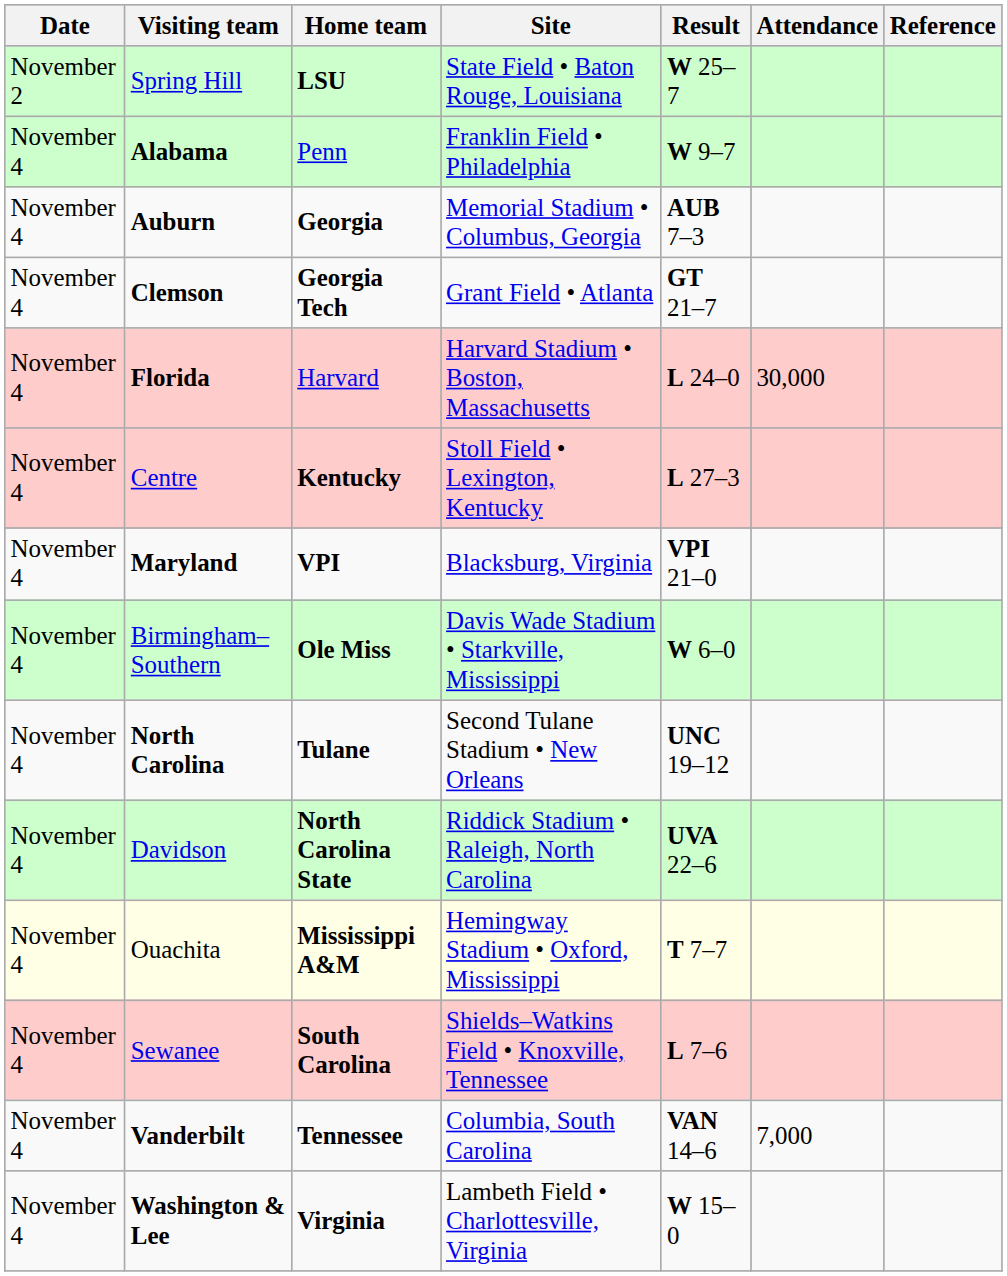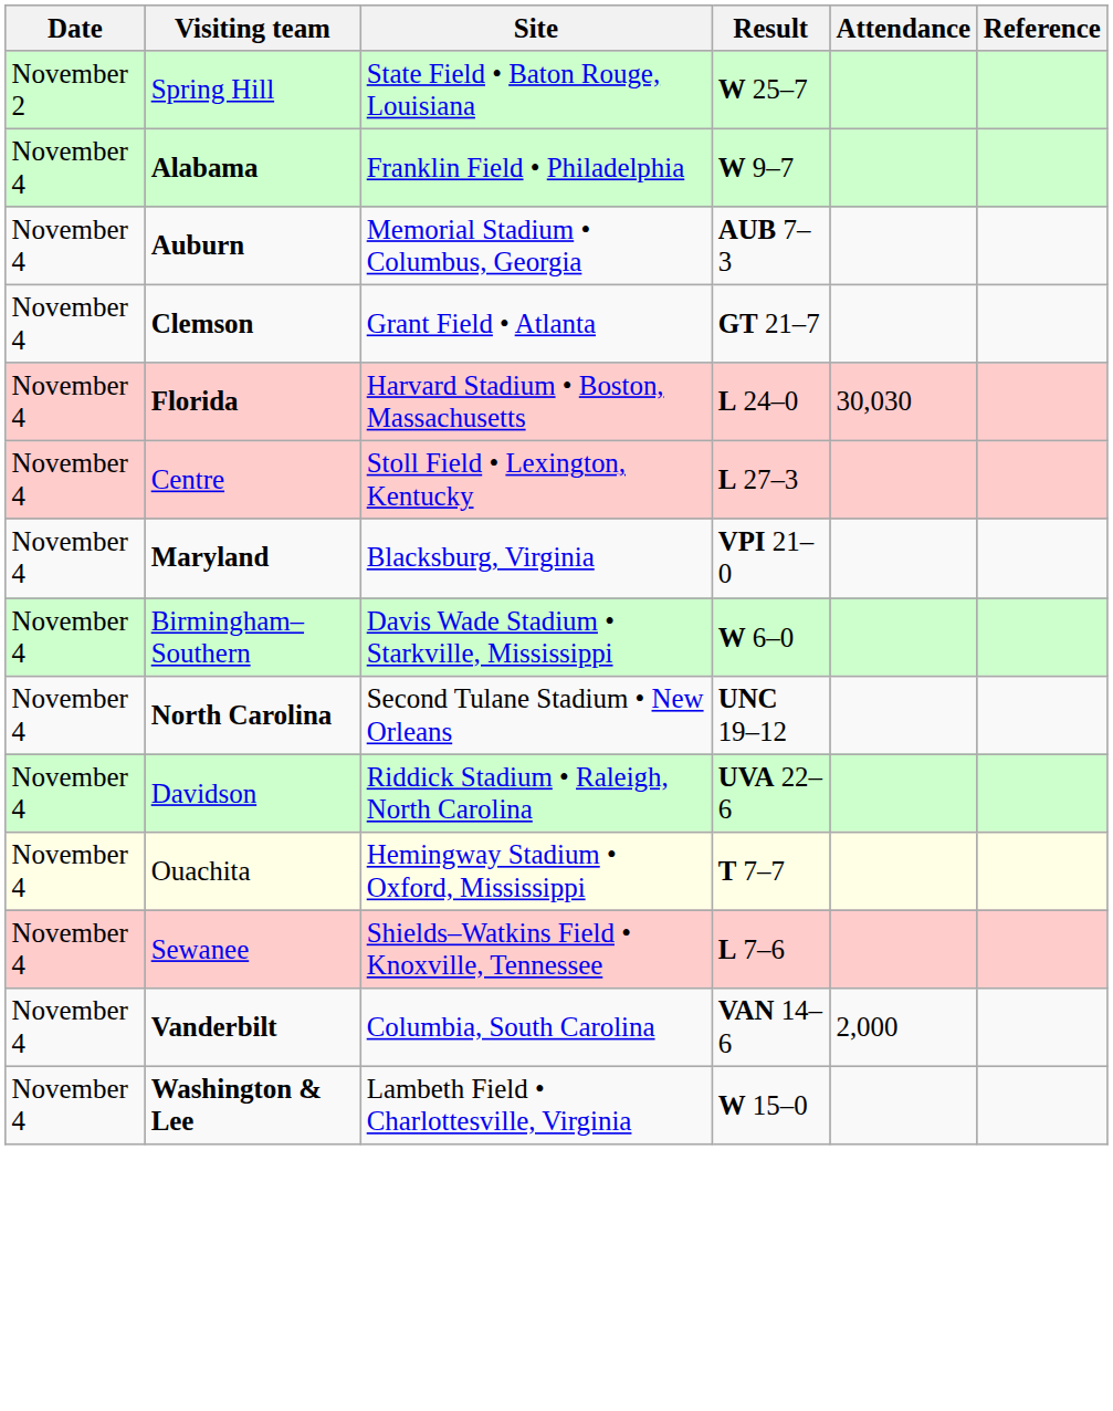- column: Home team | LSU | Penn | Georgia | Georgia Tech | Harvard | Kentucky | VPI | Ole Miss | Tulane | North Carolina State | Mississippi A&M | South Carolina | Tennessee | Virginia
Florida | Attendance: 30,000 -> 30,030
Vanderbilt | Attendance: 7,000 -> 2,000
